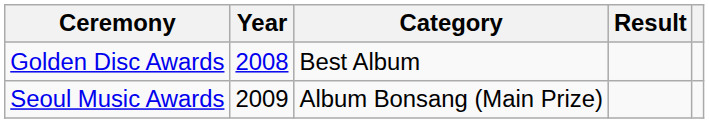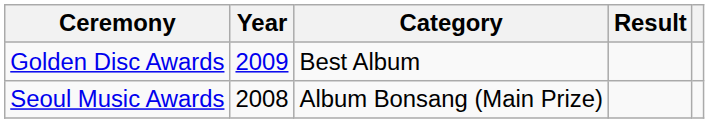Golden Disc Awards | Year: 2008 -> 2009
Seoul Music Awards | Year: 2009 -> 2008
